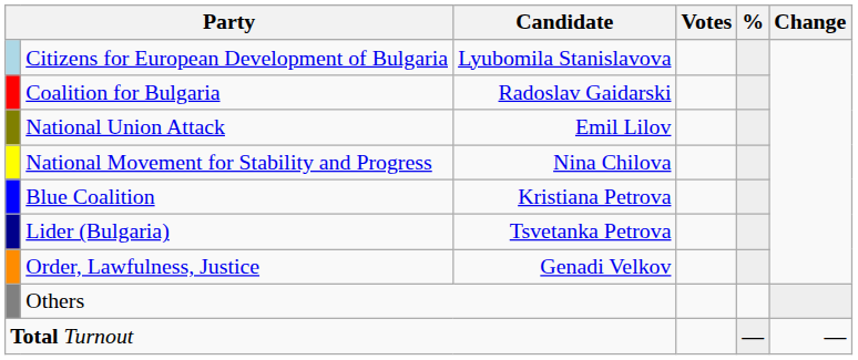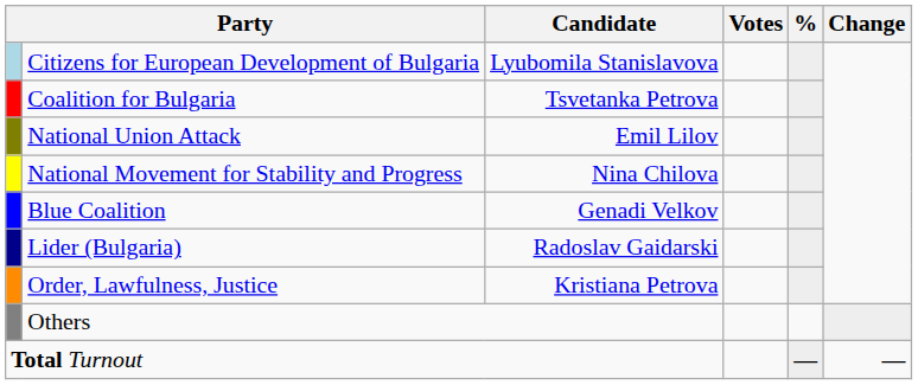Coalition for Bulgaria | Candidate: Radoslav Gaidarski -> Tsvetanka Petrova
Blue Coalition | Candidate: Kristiana Petrova -> Genadi Velkov
Lider (Bulgaria) | Candidate: Tsvetanka Petrova -> Radoslav Gaidarski
Order, Lawfulness, Justice | Candidate: Genadi Velkov -> Kristiana Petrova
